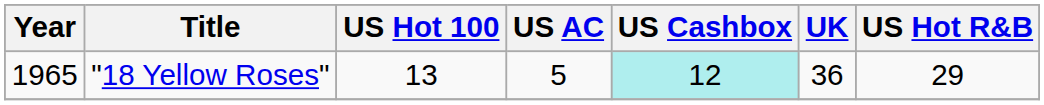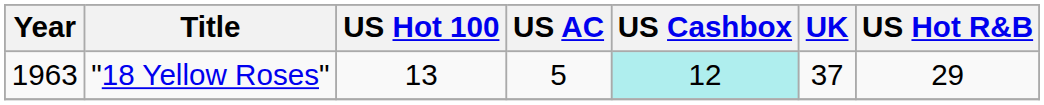"18 Yellow Roses" | Year: 1965 -> 1963
"18 Yellow Roses" | UK: 36 -> 37
